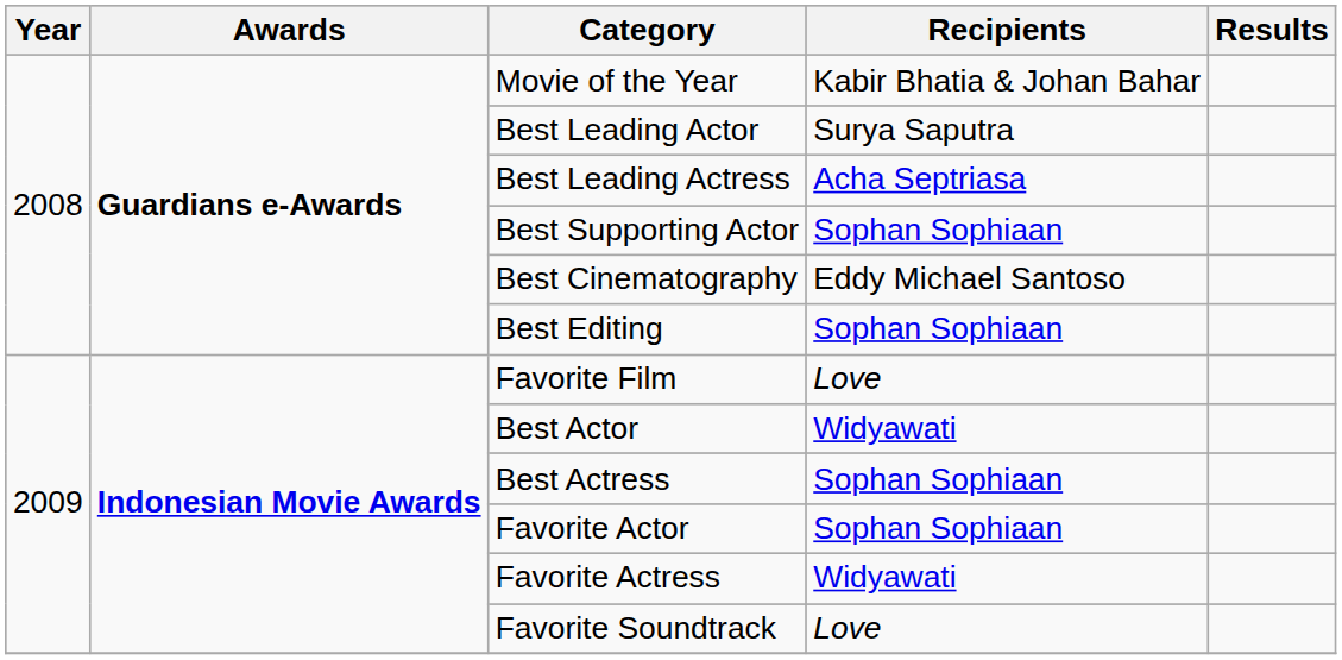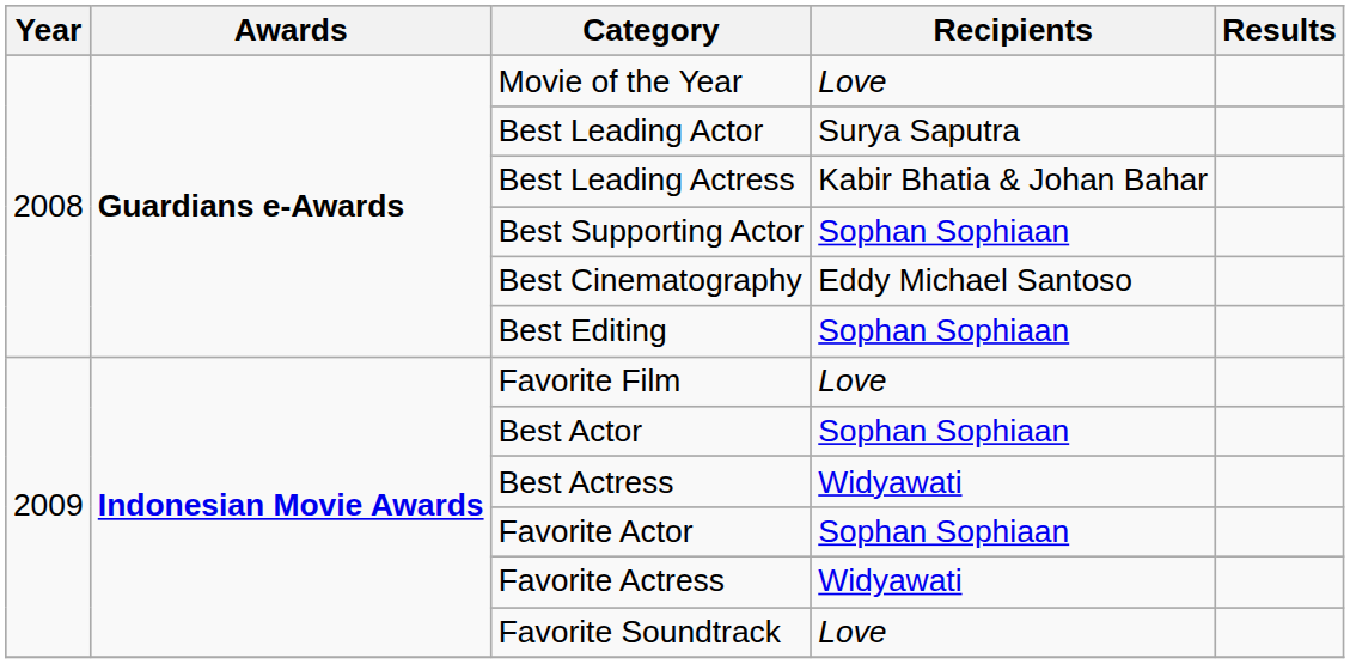Movie of the Year | Recipients: Kabir Bhatia & Johan Bahar -> Love
Best Leading Actress | Recipients: Acha Septriasa -> Kabir Bhatia & Johan Bahar
Best Actor | Recipients: Widyawati -> Sophan Sophiaan
Best Actress | Recipients: Sophan Sophiaan -> Widyawati
